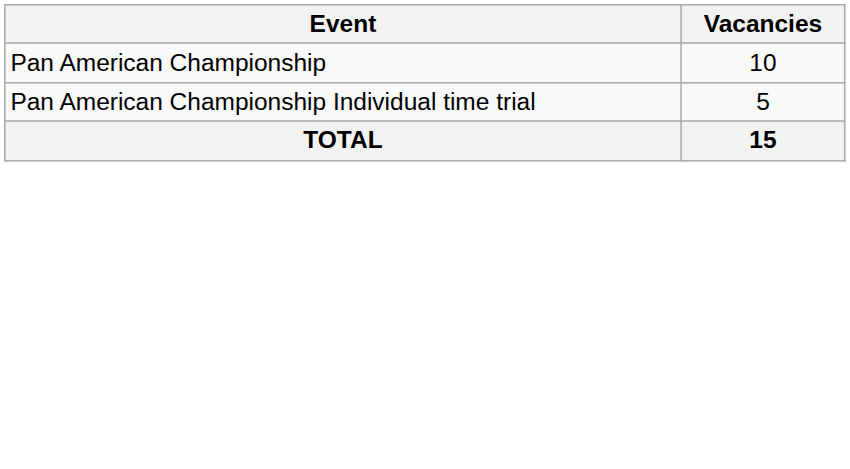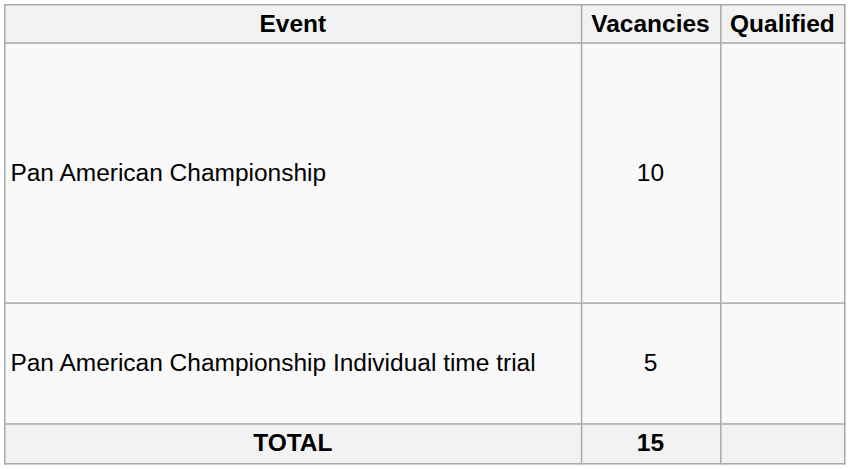+ column: Qualified
